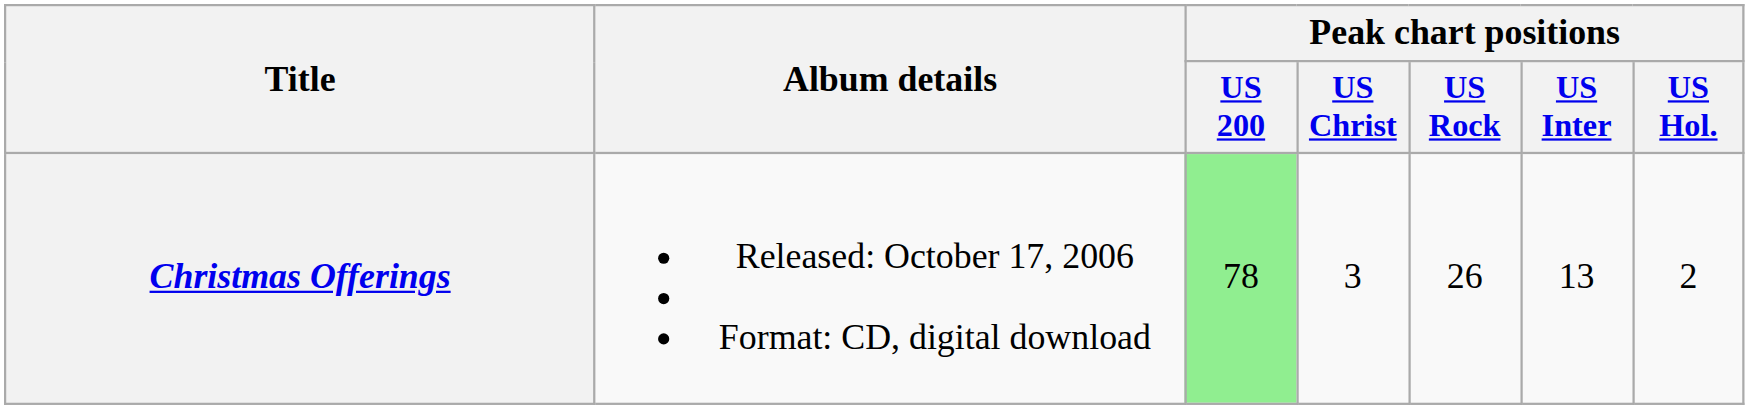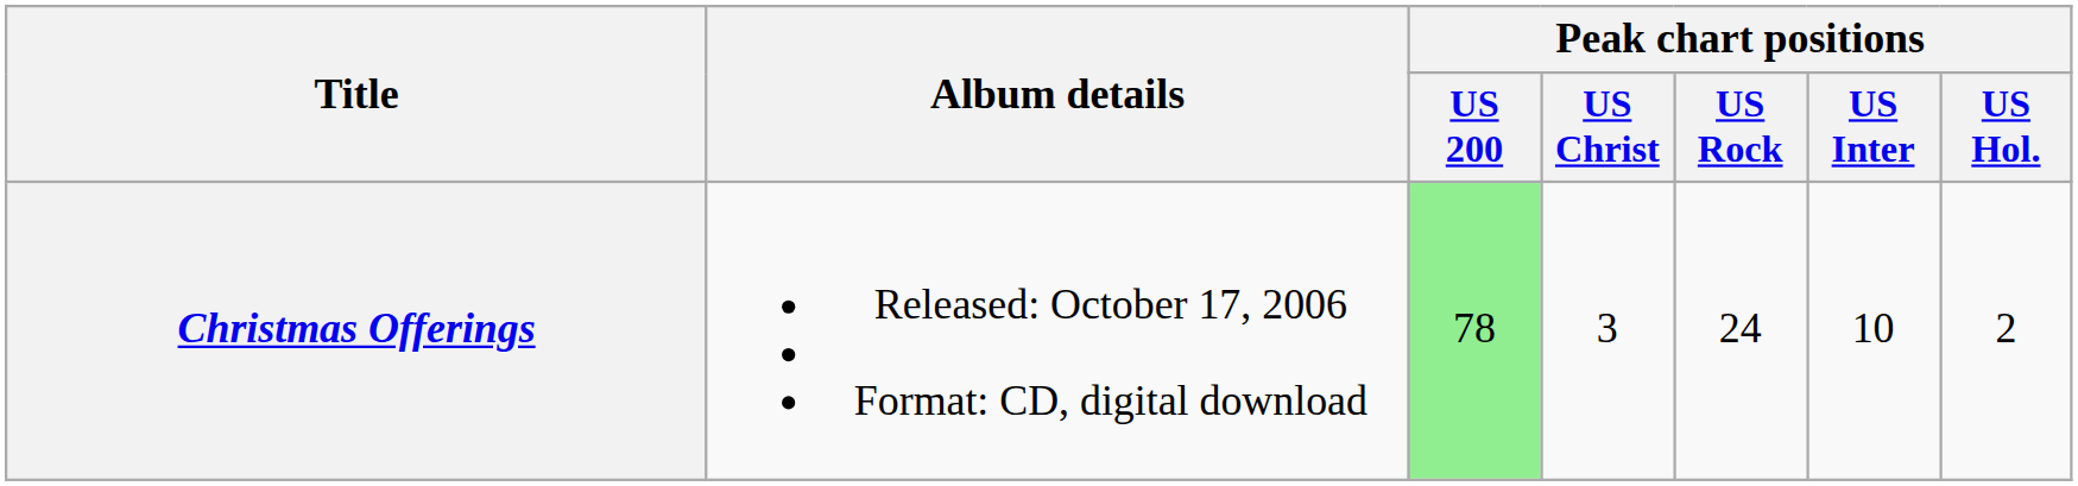Christmas Offerings | Peak chart positions / US Rock: 26 -> 24
Christmas Offerings | Peak chart positions / US Inter: 13 -> 10
